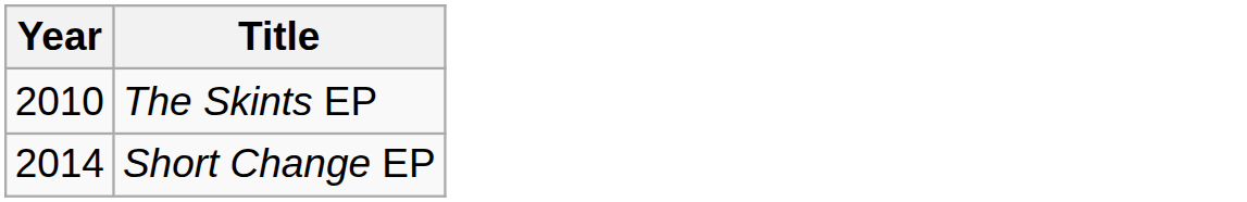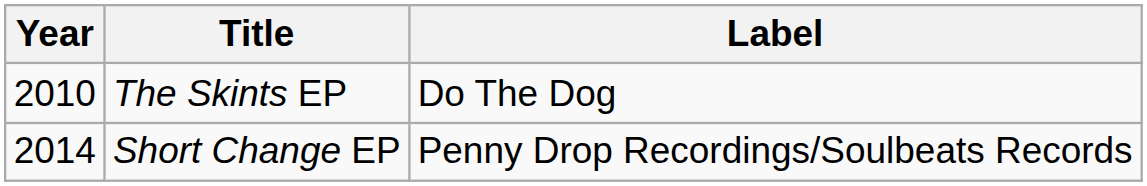+ column: Label | Do The Dog | Penny Drop Recordings/Soulbeats Records
